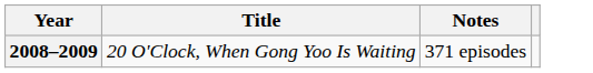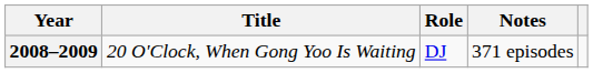+ column: Role | DJ
